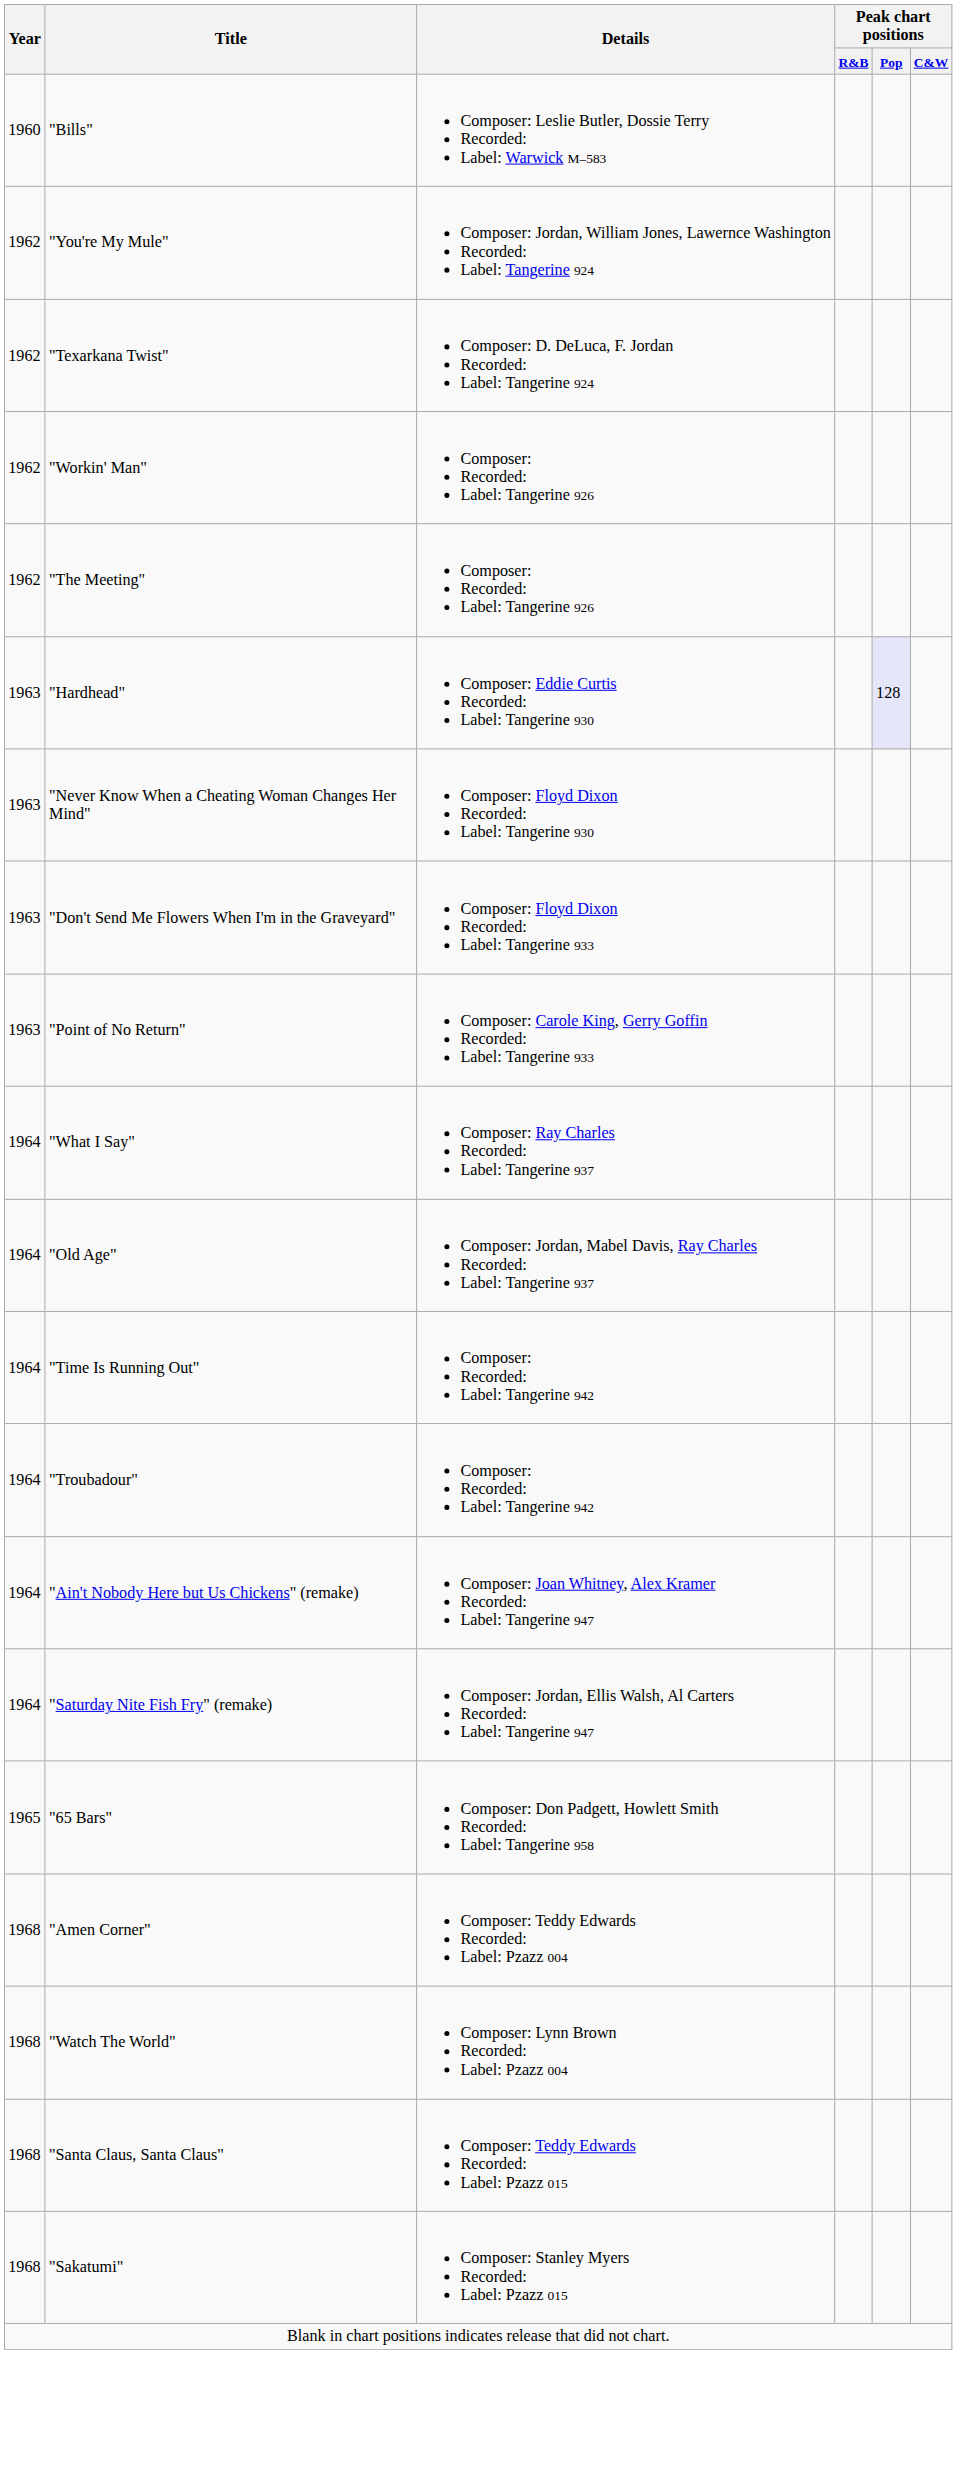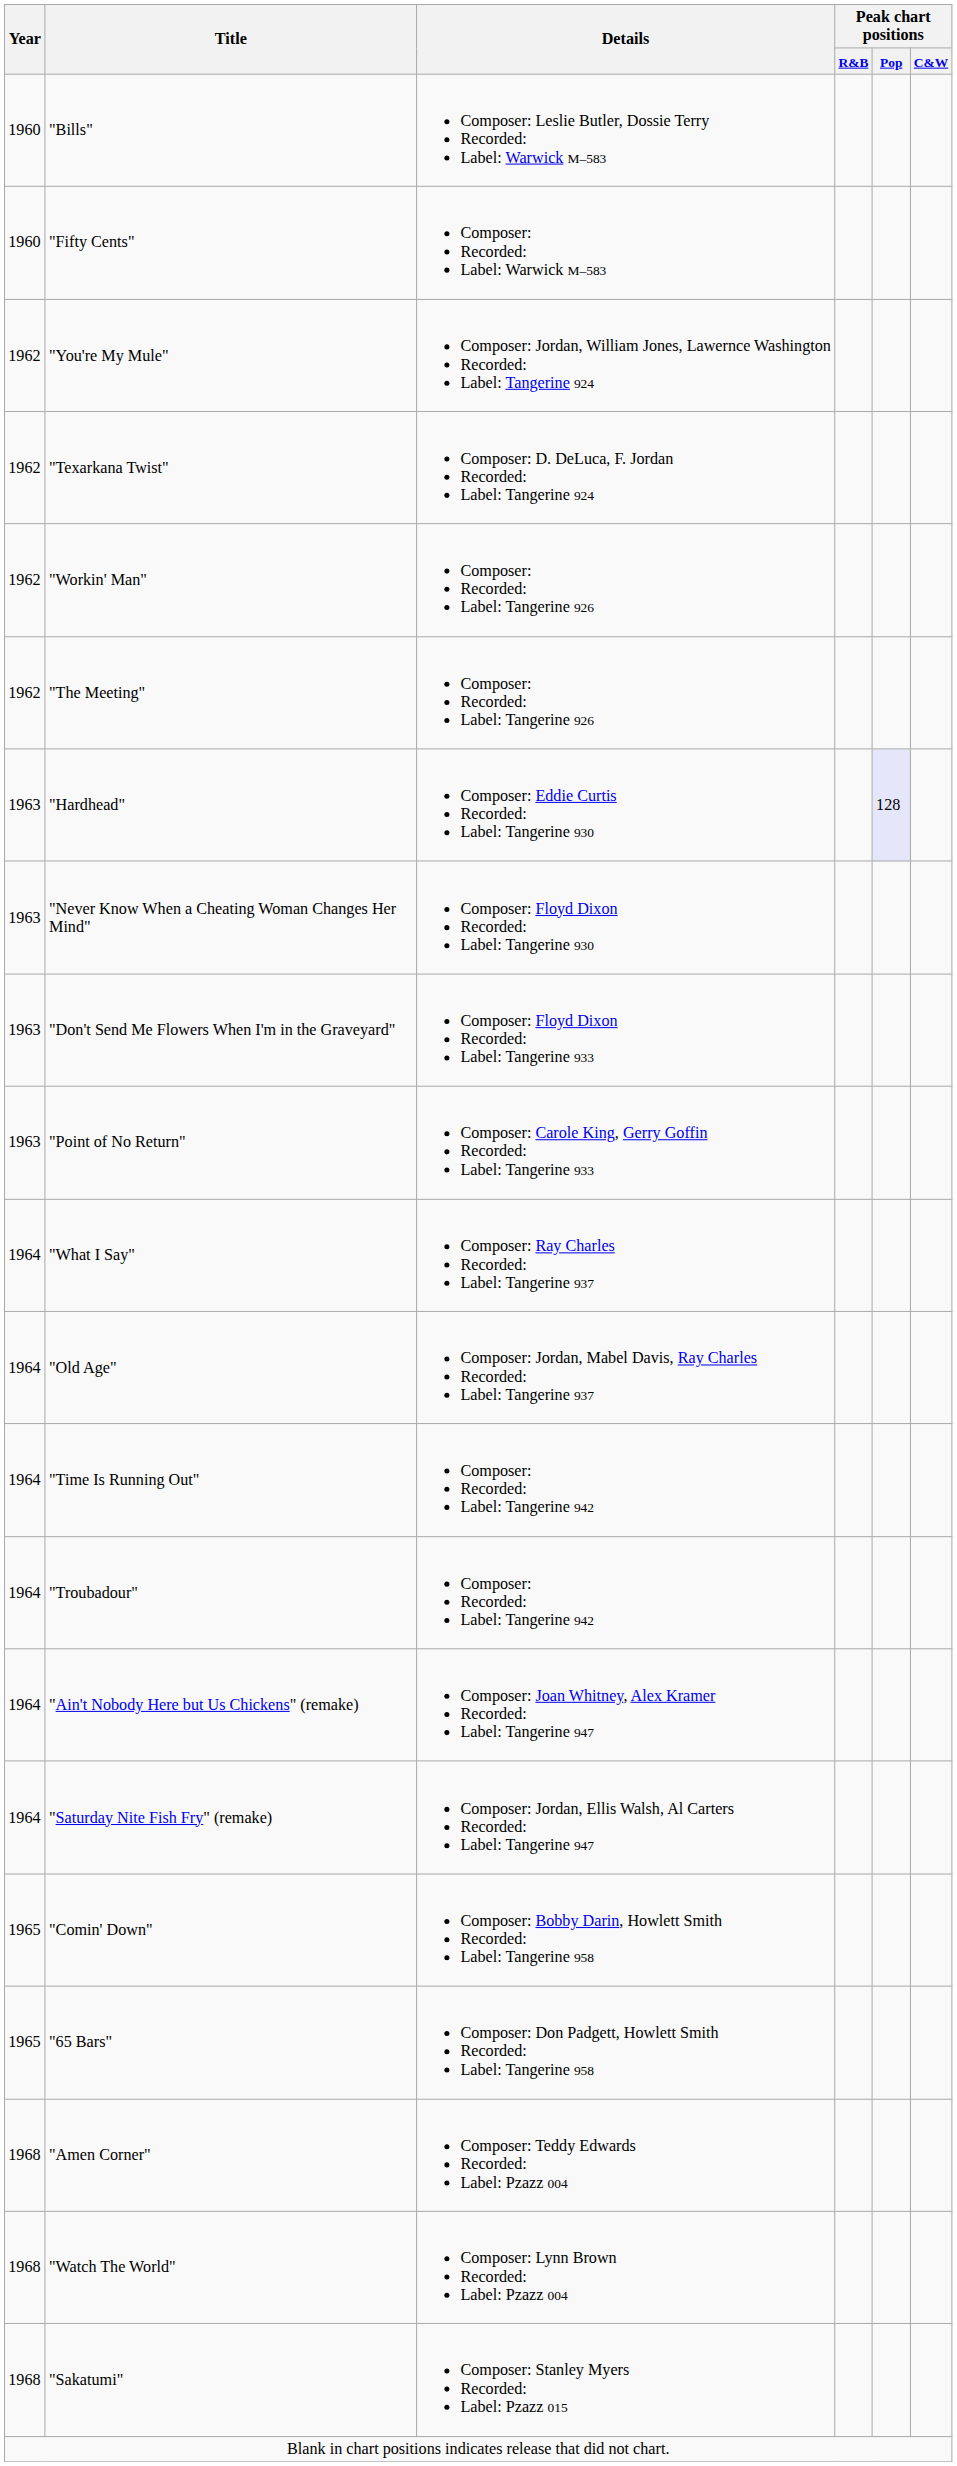+ row: 1960 | "Fifty Cents" | Composer: Recorded: Label: Warwick M–583
+ row: 1965 | "Comin' Down" | Composer: Bobby Darin, Howlett Smith Recorded: Label: Tangerine 958
- row: 1968 | "Santa Claus, Santa Claus" | Composer: Teddy Edwards Recorded: Label: Pzazz 015
